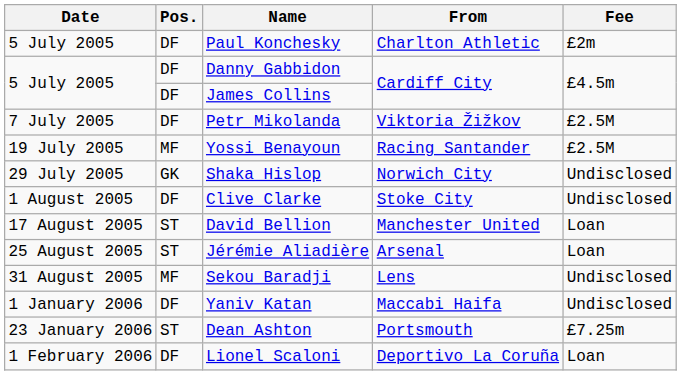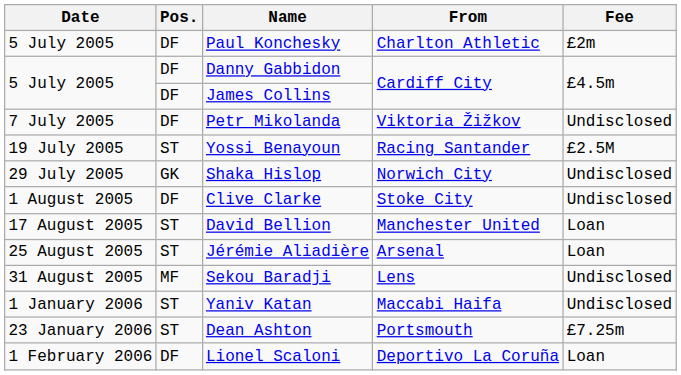Petr Mikolanda | Fee: £2.5M -> Undisclosed
Yossi Benayoun | Pos.: MF -> ST
Yaniv Katan | Pos.: DF -> ST
